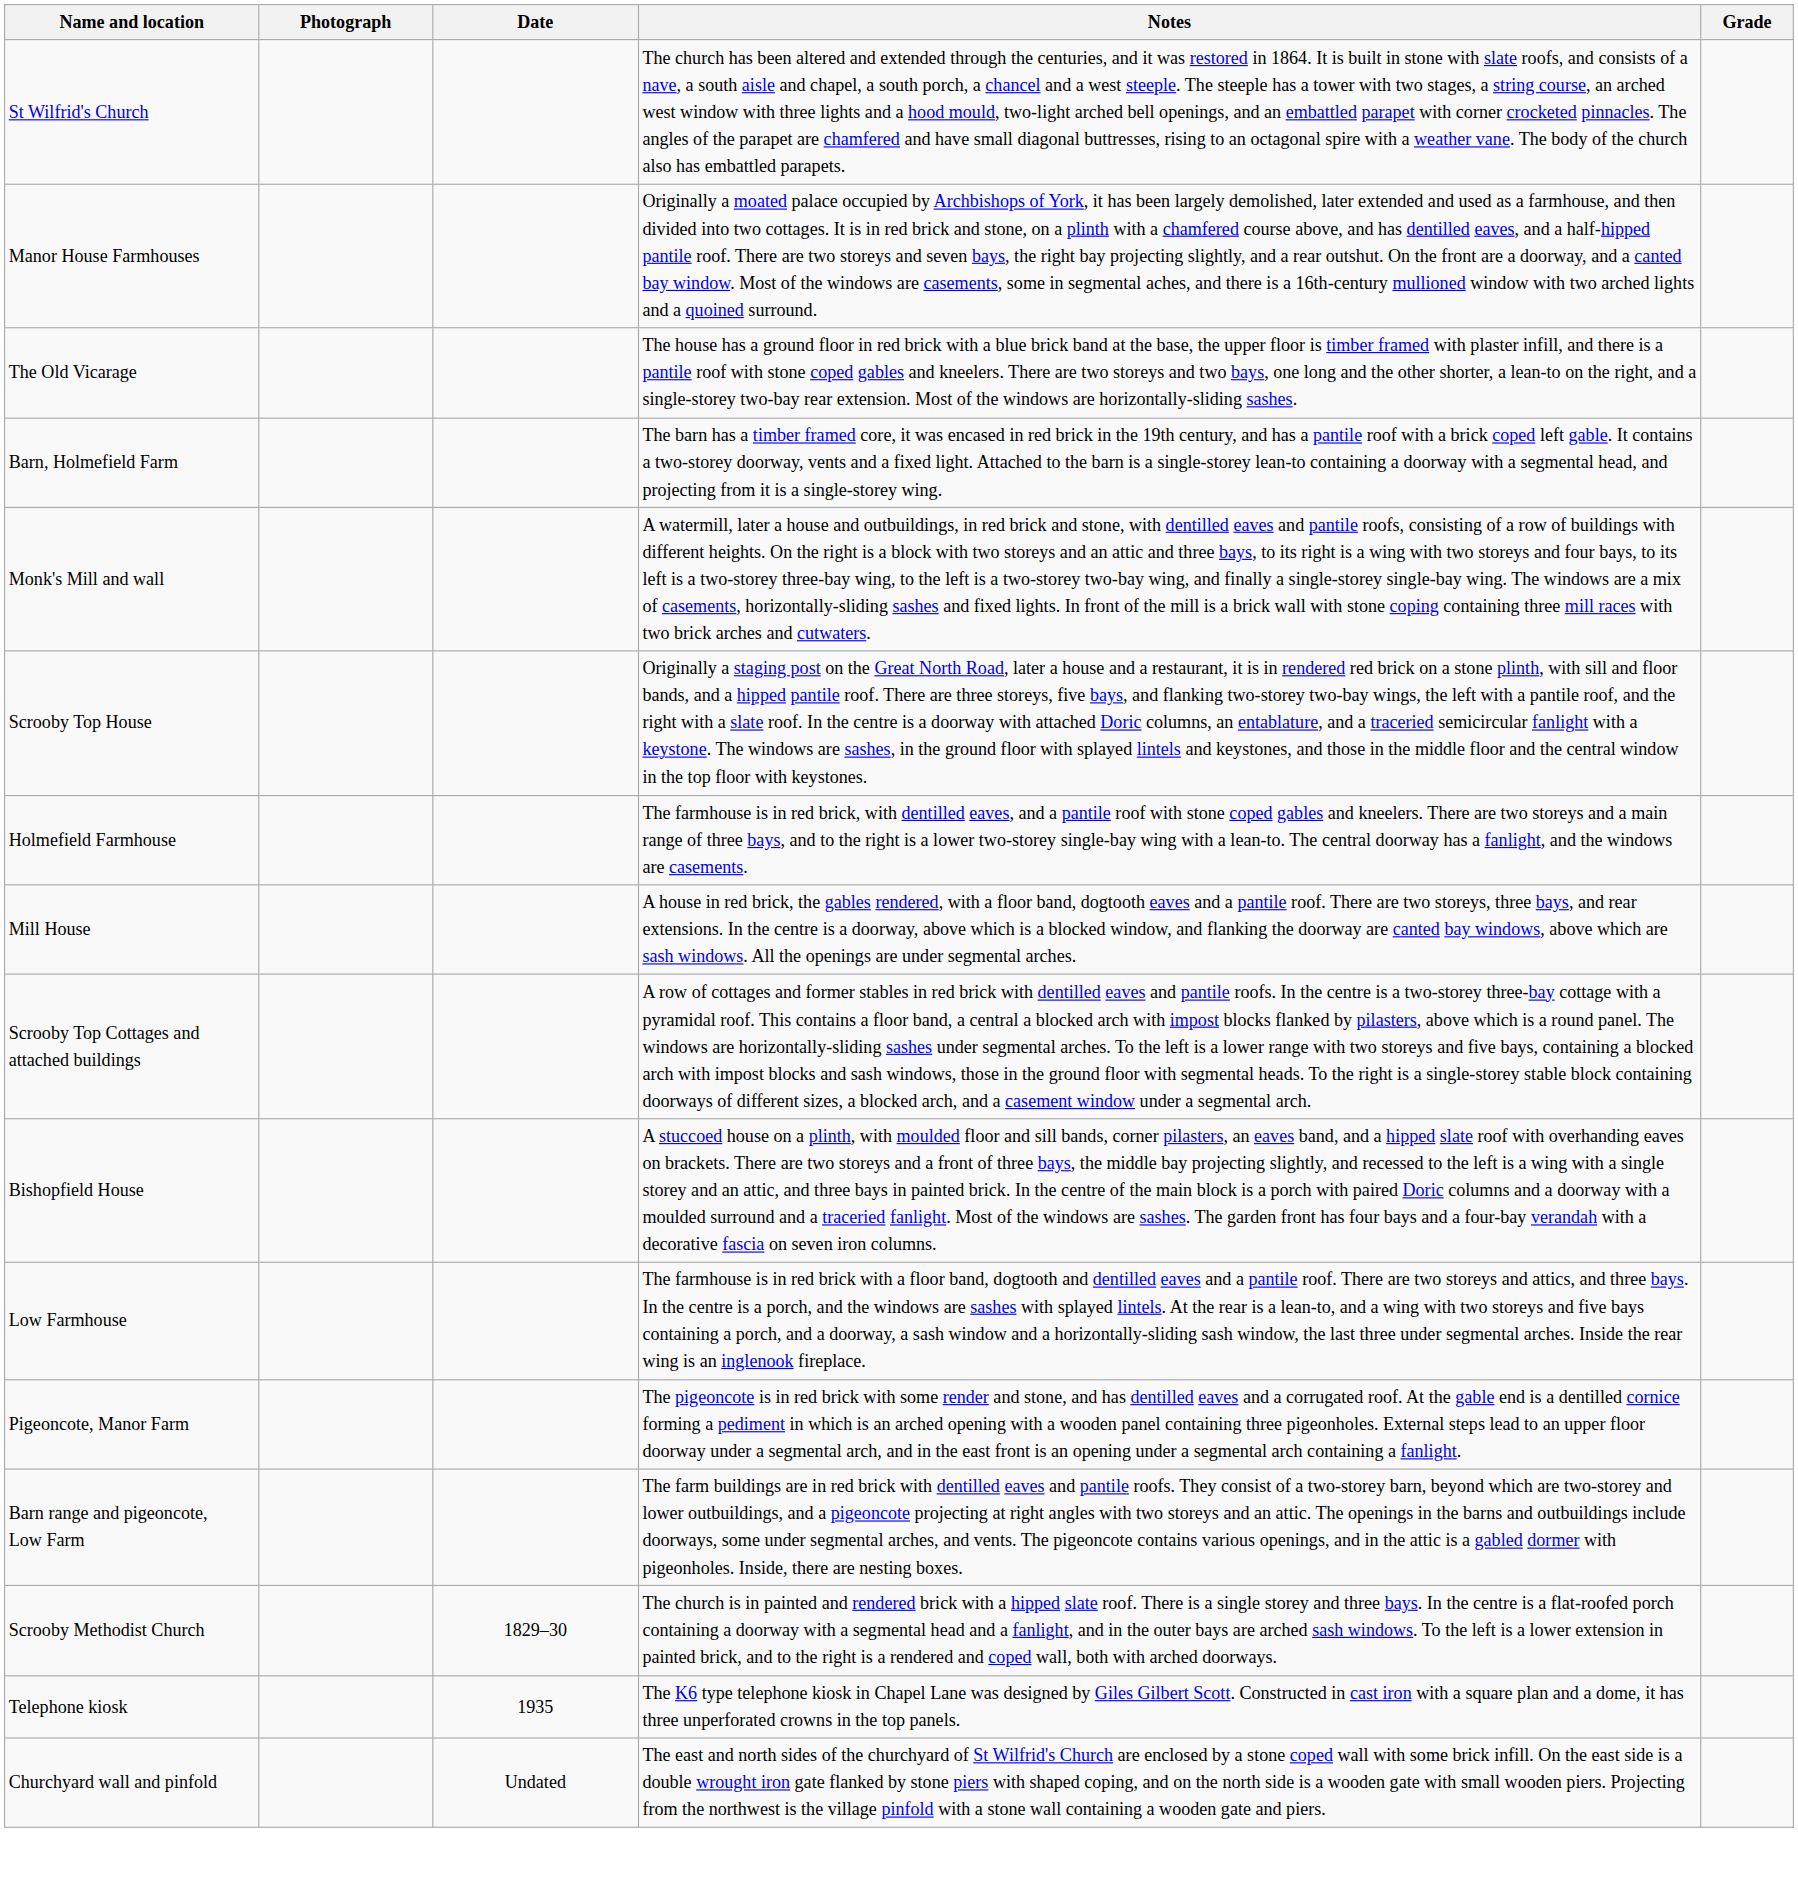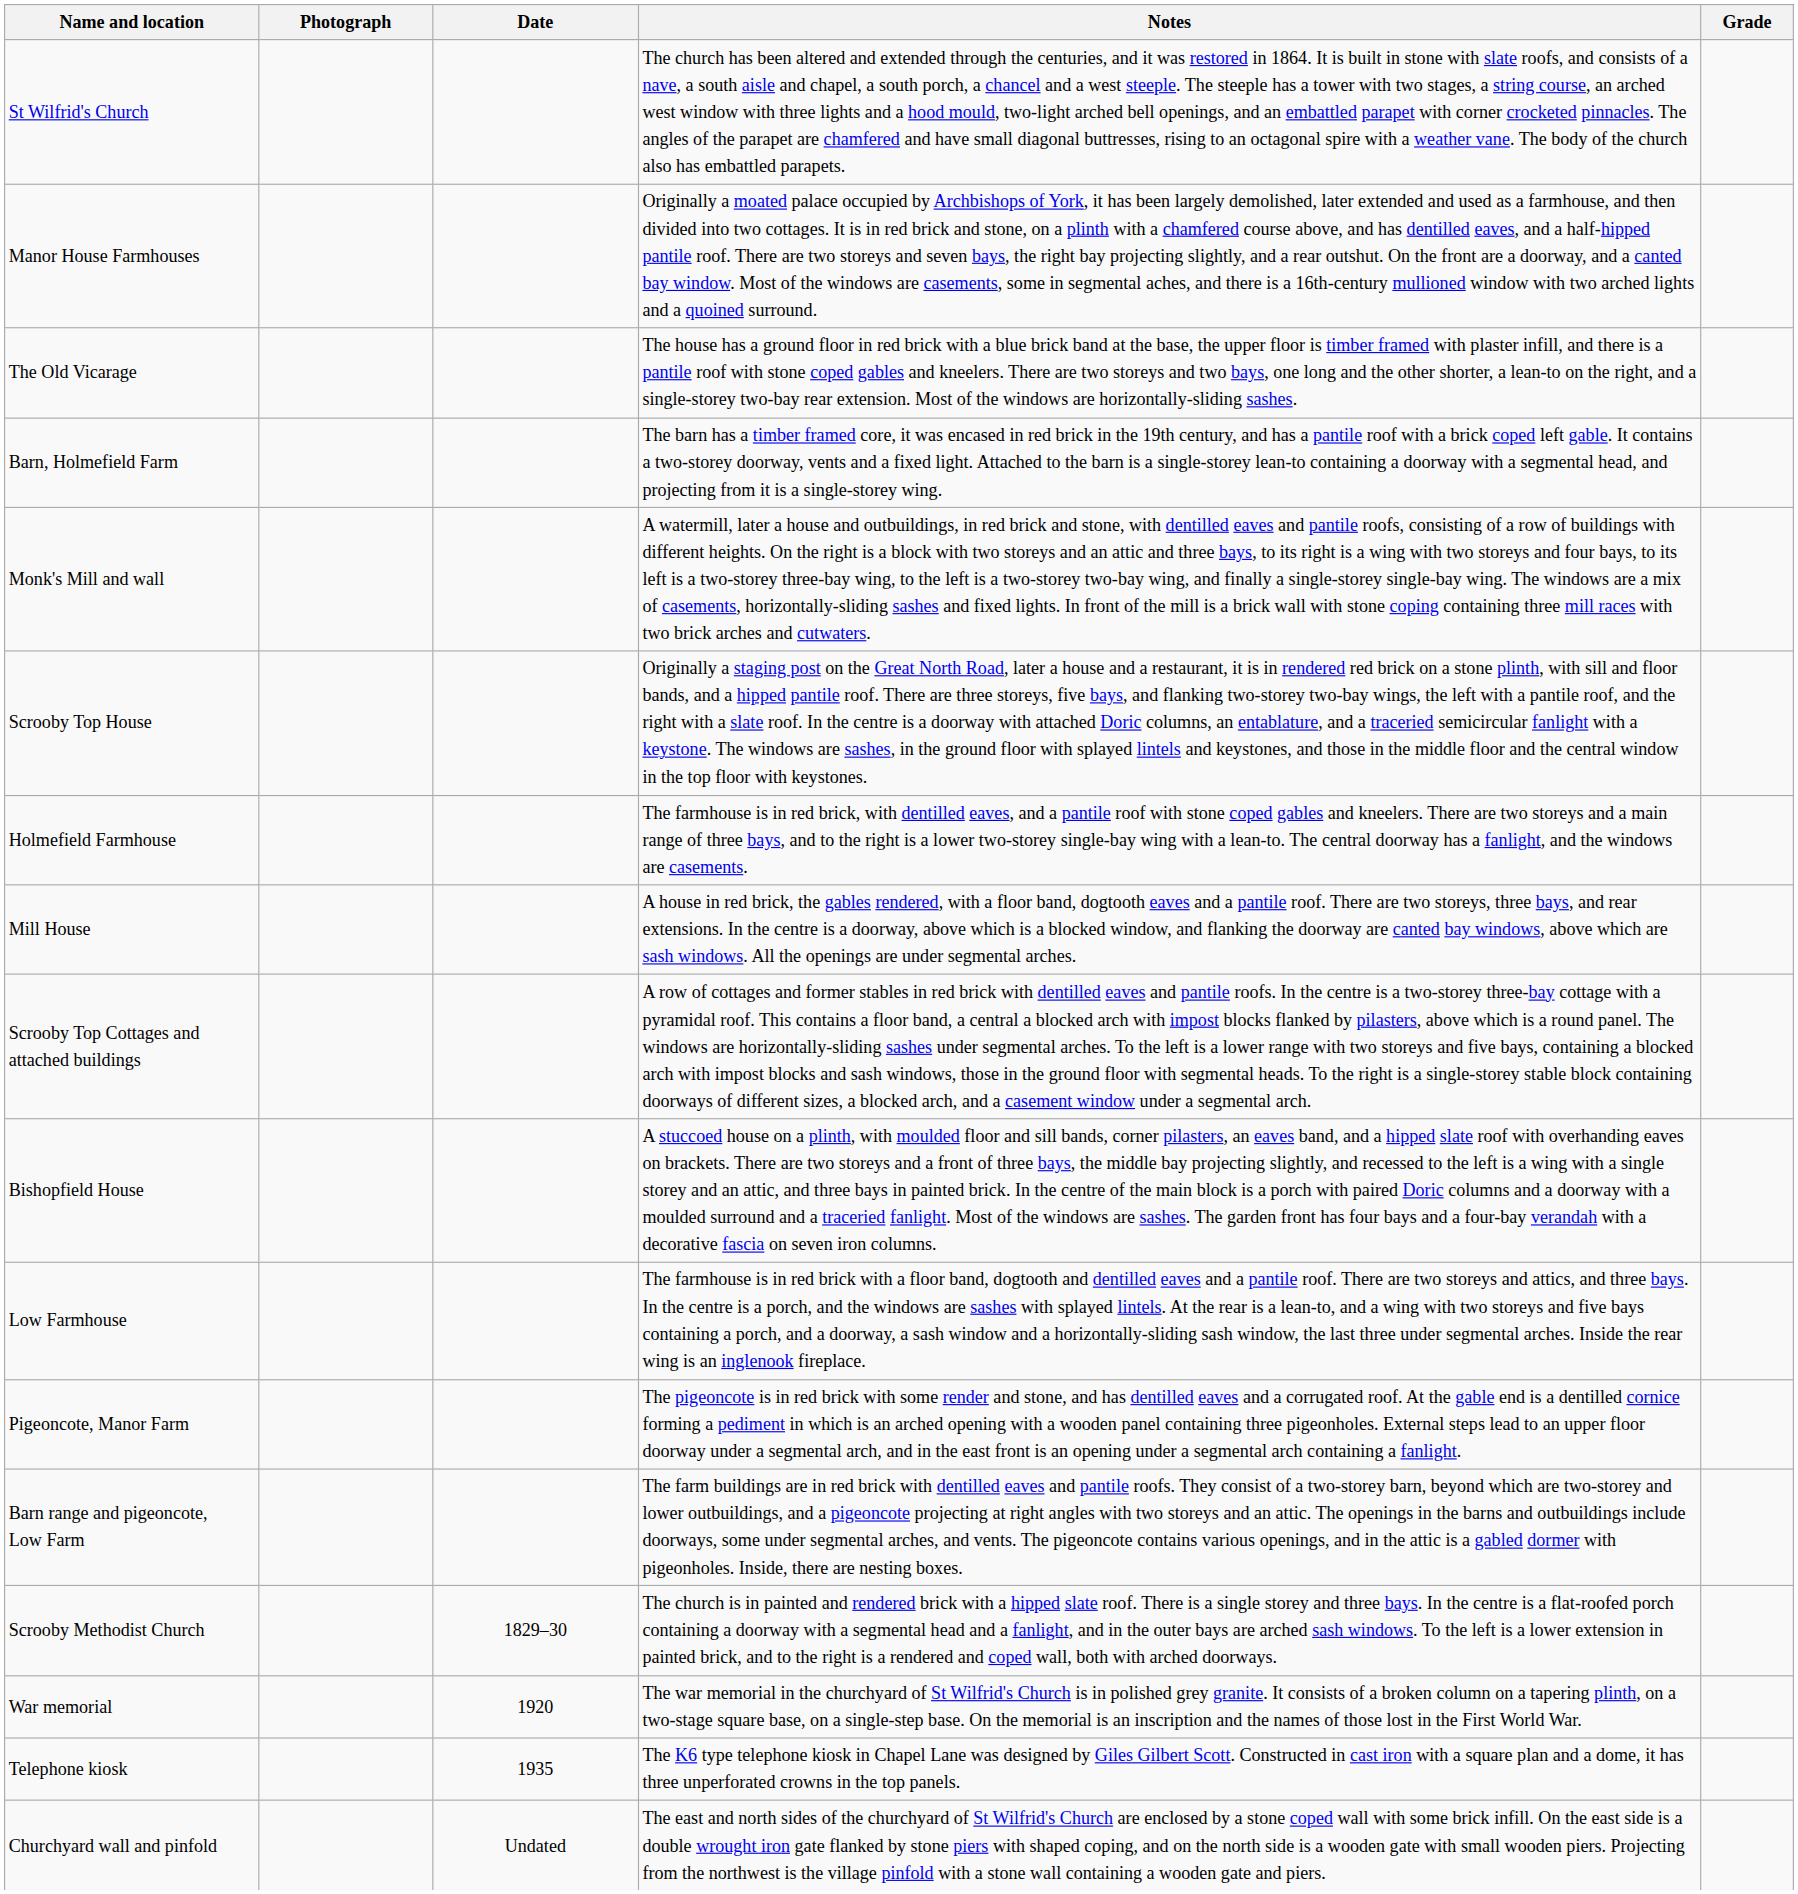+ row: War memorial | 1920 | The war memorial in the churchyard of St Wilfrid's Church is in polished grey granite. It consists of a broken column on a tapering plinth, on a two-stage square base, on a single-step base. On the memorial is an inscription and the names of those lost in the First World War.
